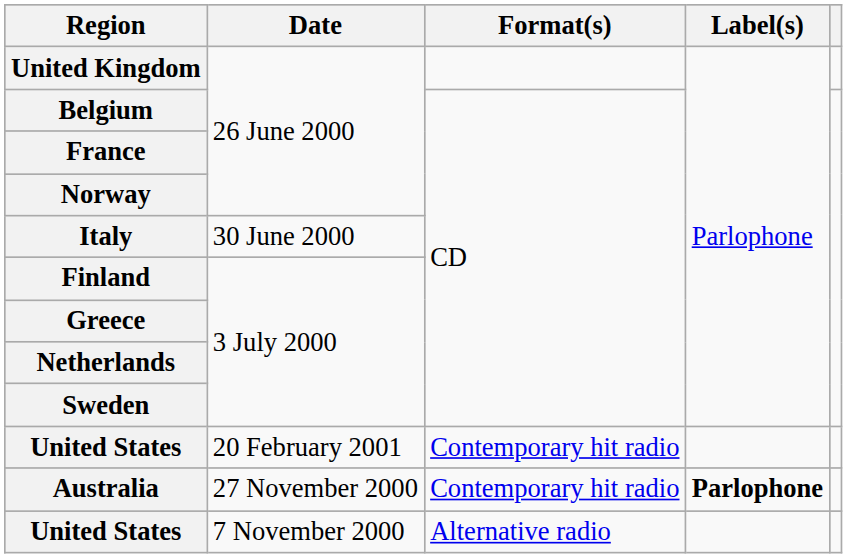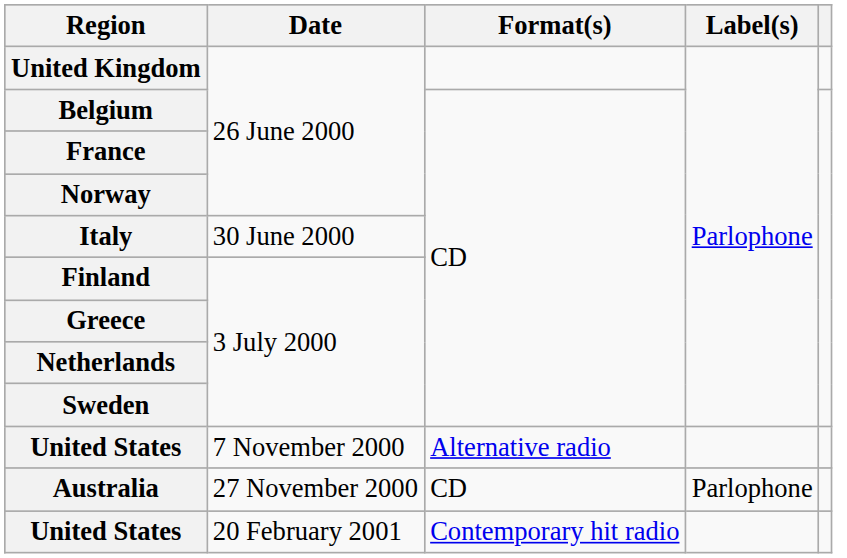rows swapped: United States / 7 November 2000 <-> United States / 20 February 2001
Australia | Format(s): Contemporary hit radio -> CD
Australia | Label(s): bold -> normal
